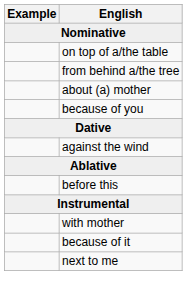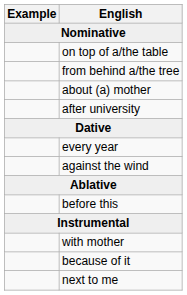+ row: after university
- row: because of you
+ row: every year
